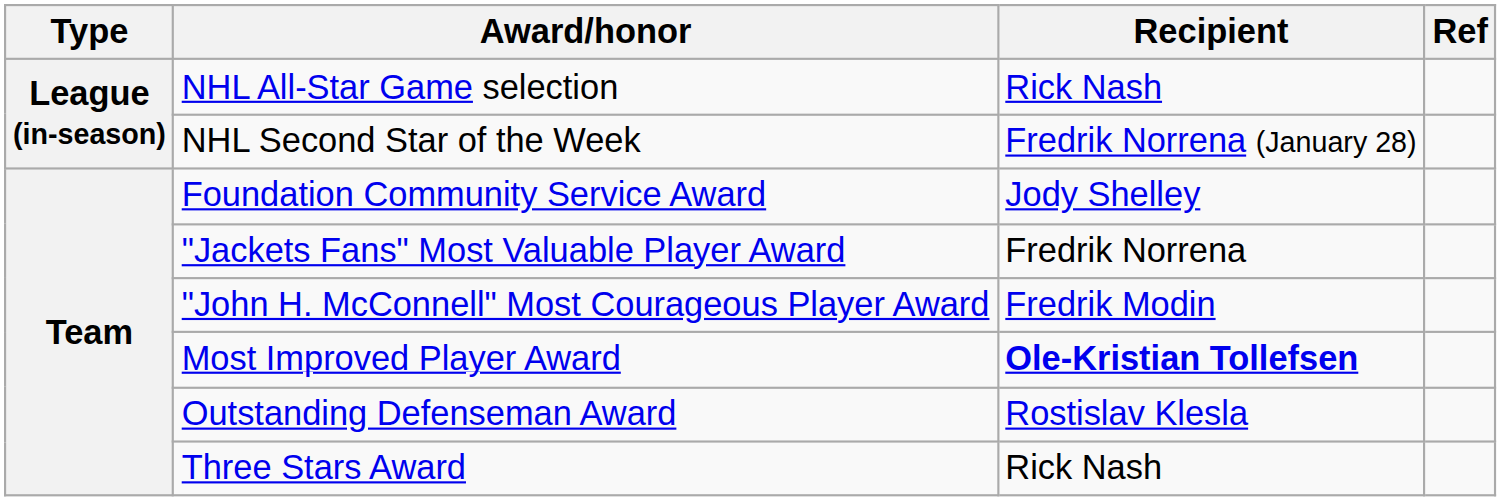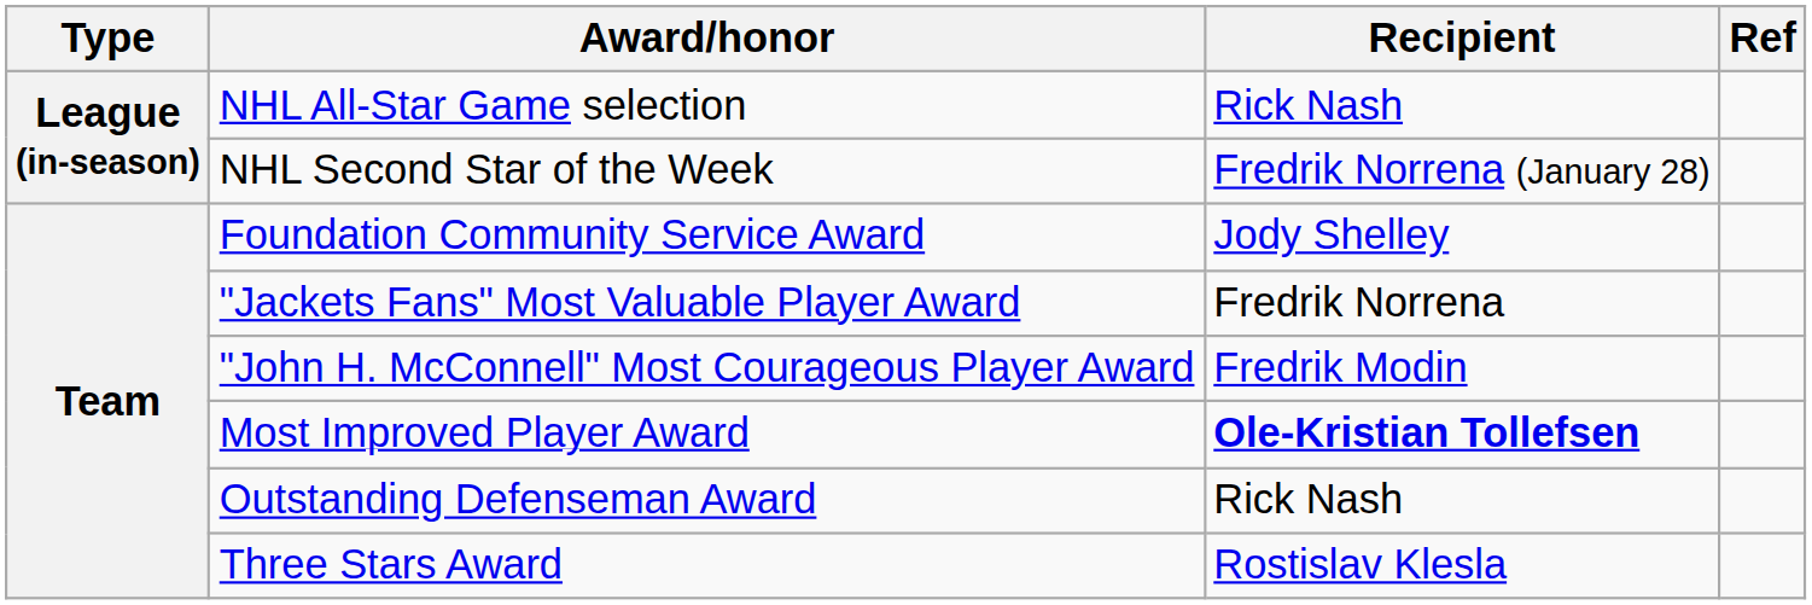Outstanding Defenseman Award | Recipient: Rostislav Klesla -> Rick Nash
Three Stars Award | Recipient: Rick Nash -> Rostislav Klesla
